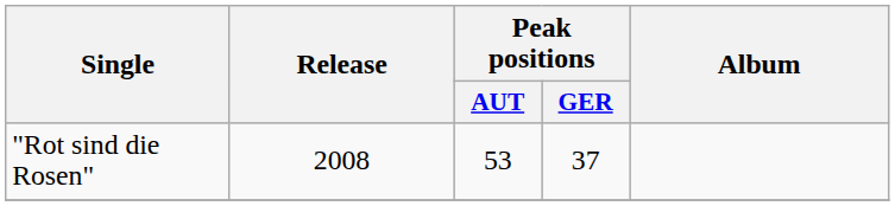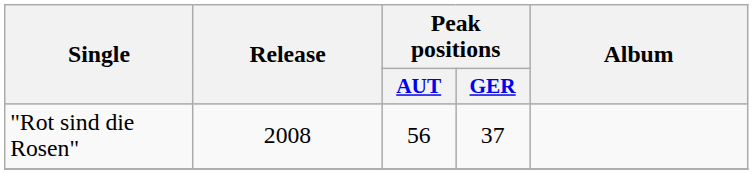"Rot sind die Rosen" | Peak positions / AUT: 53 -> 56
